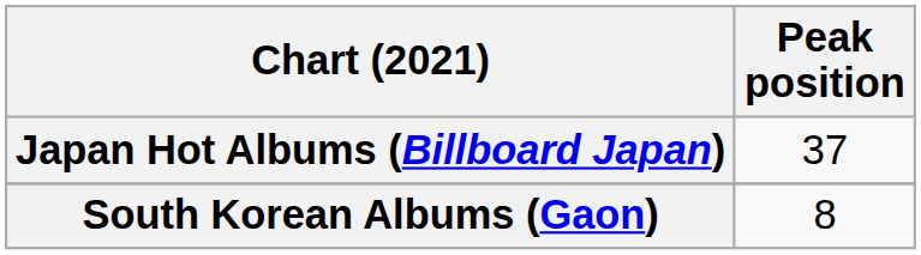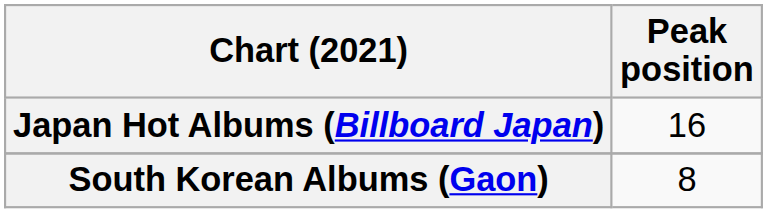Japan Hot Albums (Billboard Japan) | Peak position: 37 -> 16
